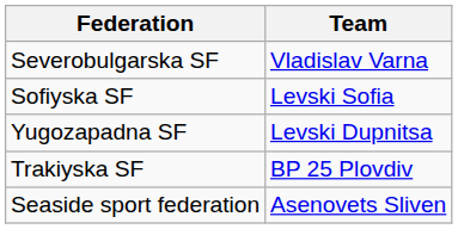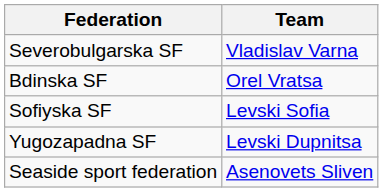+ row: Bdinska SF | Orel Vratsa
- row: Trakiyska SF | BP 25 Plovdiv
